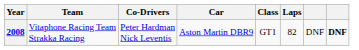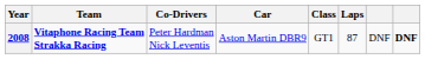2008 | Team: normal -> bold
2008 | Laps: 82 -> 87
